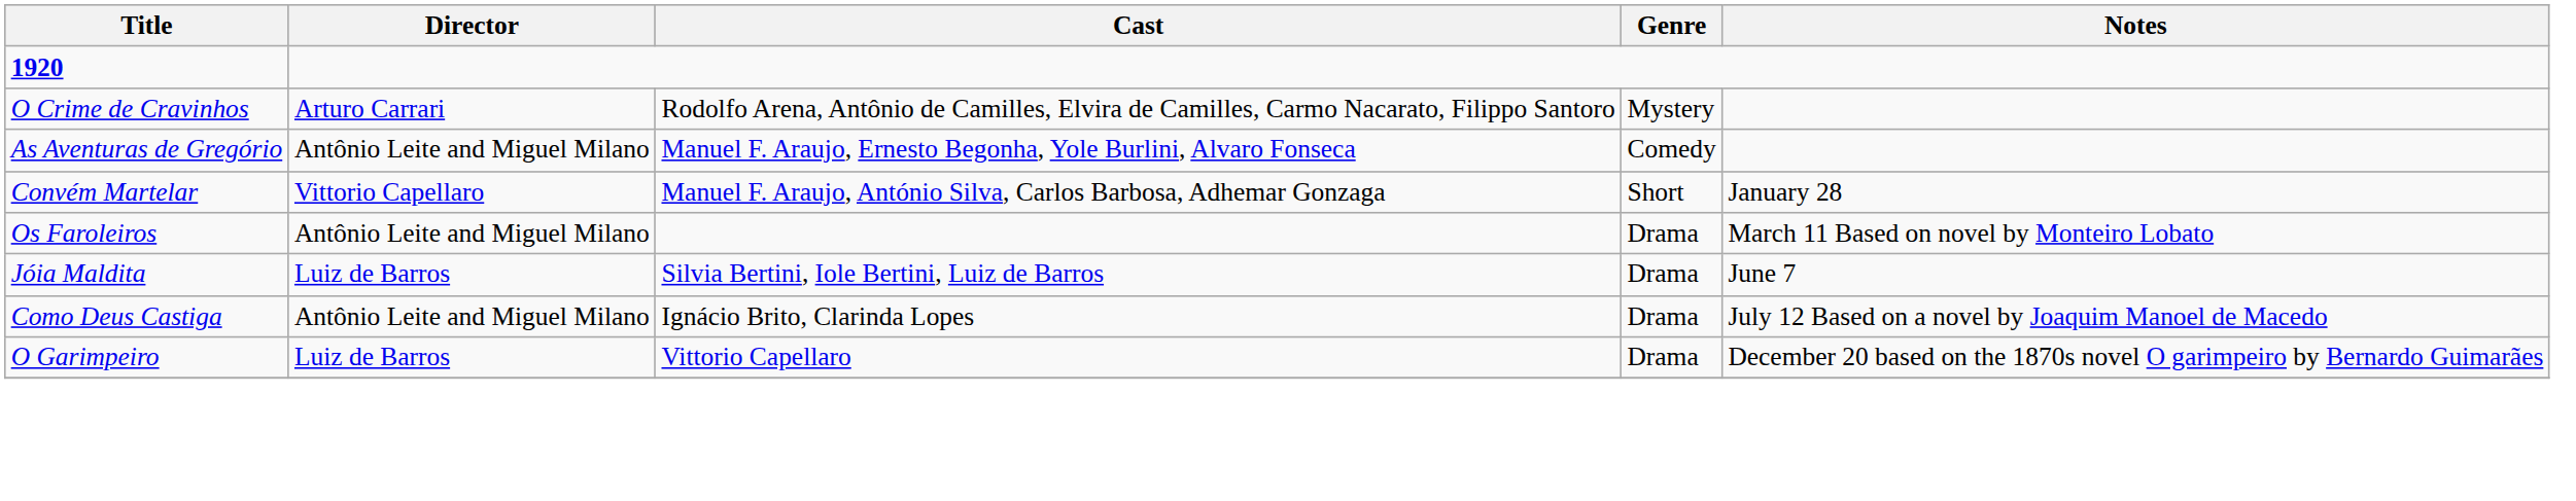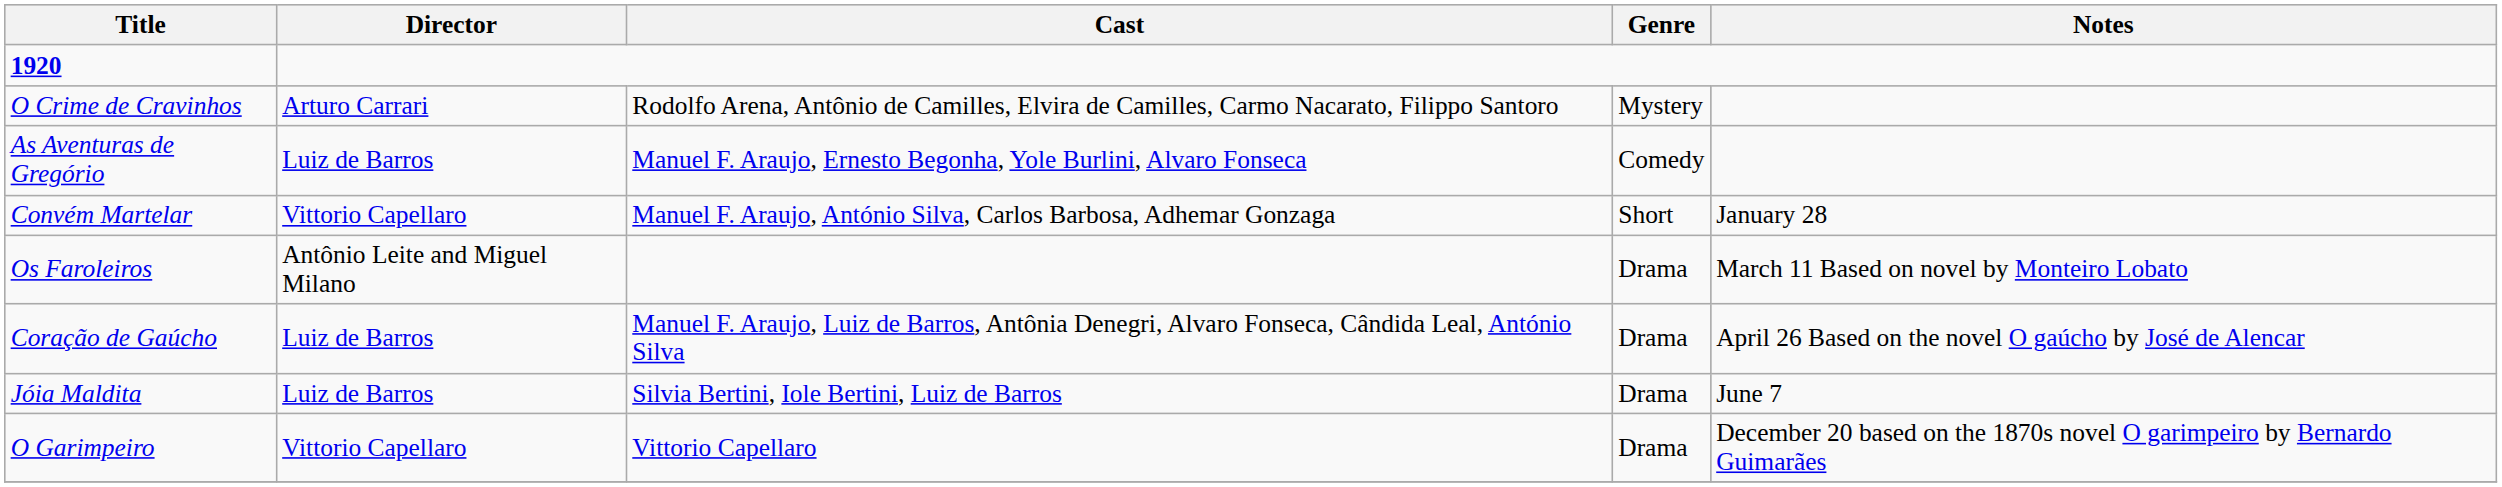As Aventuras de Gregório | Director: Antônio Leite and Miguel Milano -> Luiz de Barros
+ row: Coração de Gaúcho | Luiz de Barros | Manuel F. Araujo, Luiz de Barros, Antônia Denegri, Alvaro Fonseca, Cândida Leal, António Silva | Drama | April 26 Based on the novel O gaúcho by José de Alencar
- row: Como Deus Castiga | Antônio Leite and Miguel Milano | Ignácio Brito, Clarinda Lopes | Drama | July 12 Based on a novel by Joaquim Manoel de Macedo
O Garimpeiro | Director: Luiz de Barros -> Vittorio Capellaro
